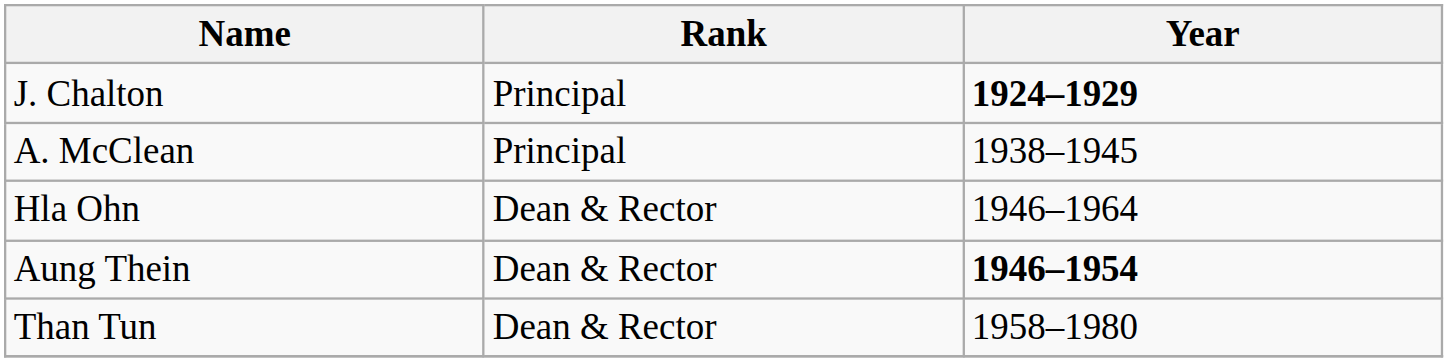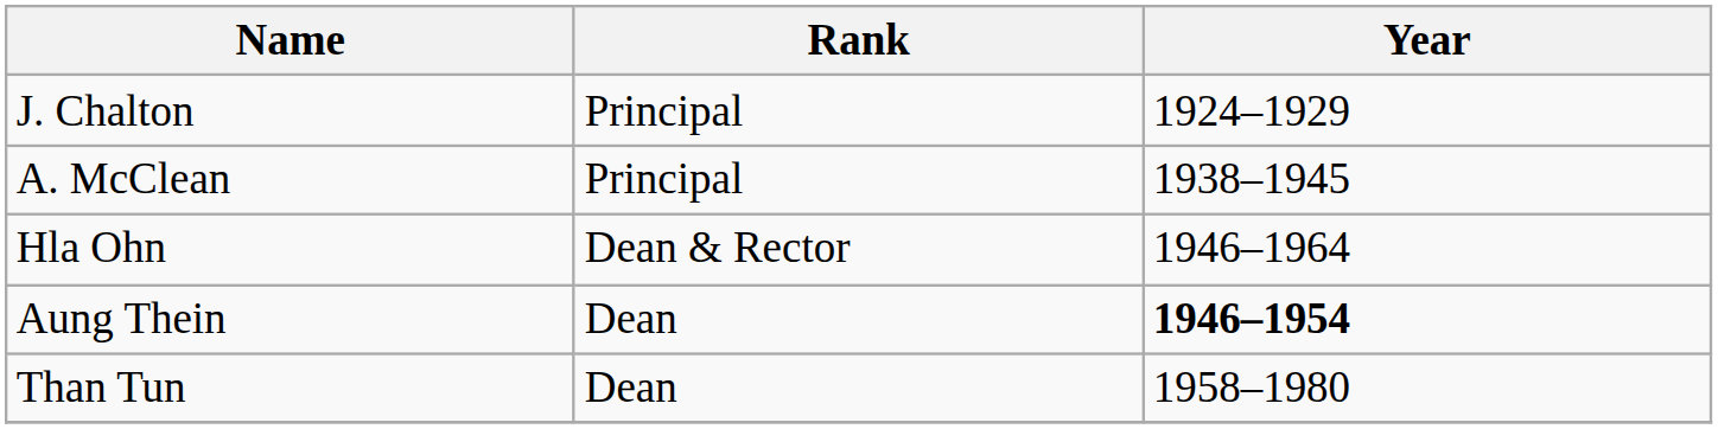J. Chalton | Year: bold -> normal
Aung Thein | Rank: Dean & Rector -> Dean
Than Tun | Rank: Dean & Rector -> Dean
